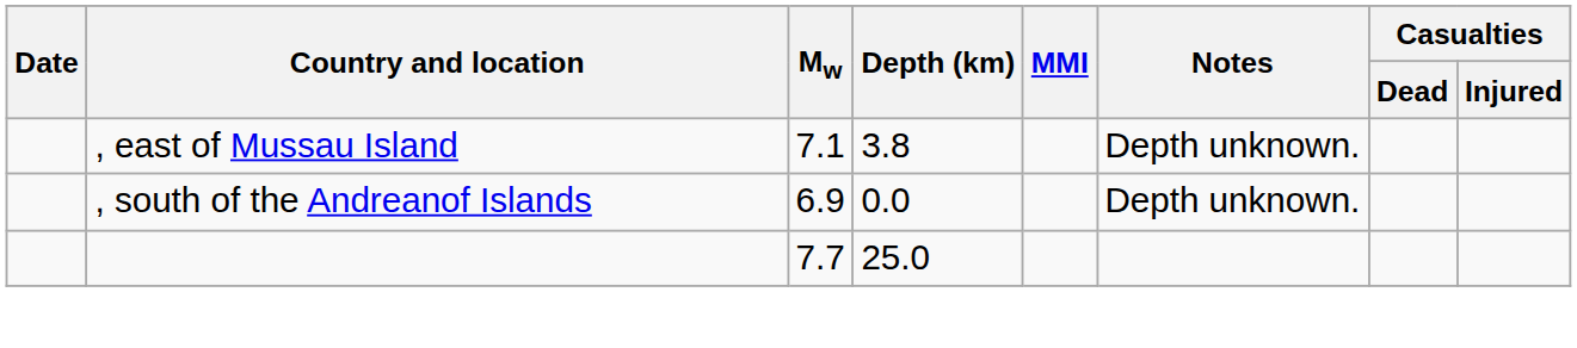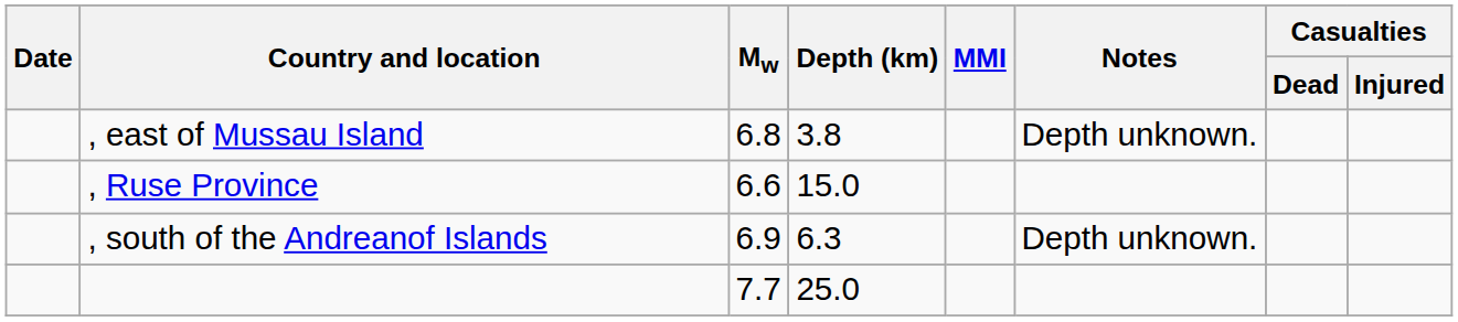, east of Mussau Island | Mw: 7.1 -> 6.8
+ row: , Ruse Province | 6.6 | 15.0
, south of the Andreanof Islands | Depth (km): 0.0 -> 6.3
